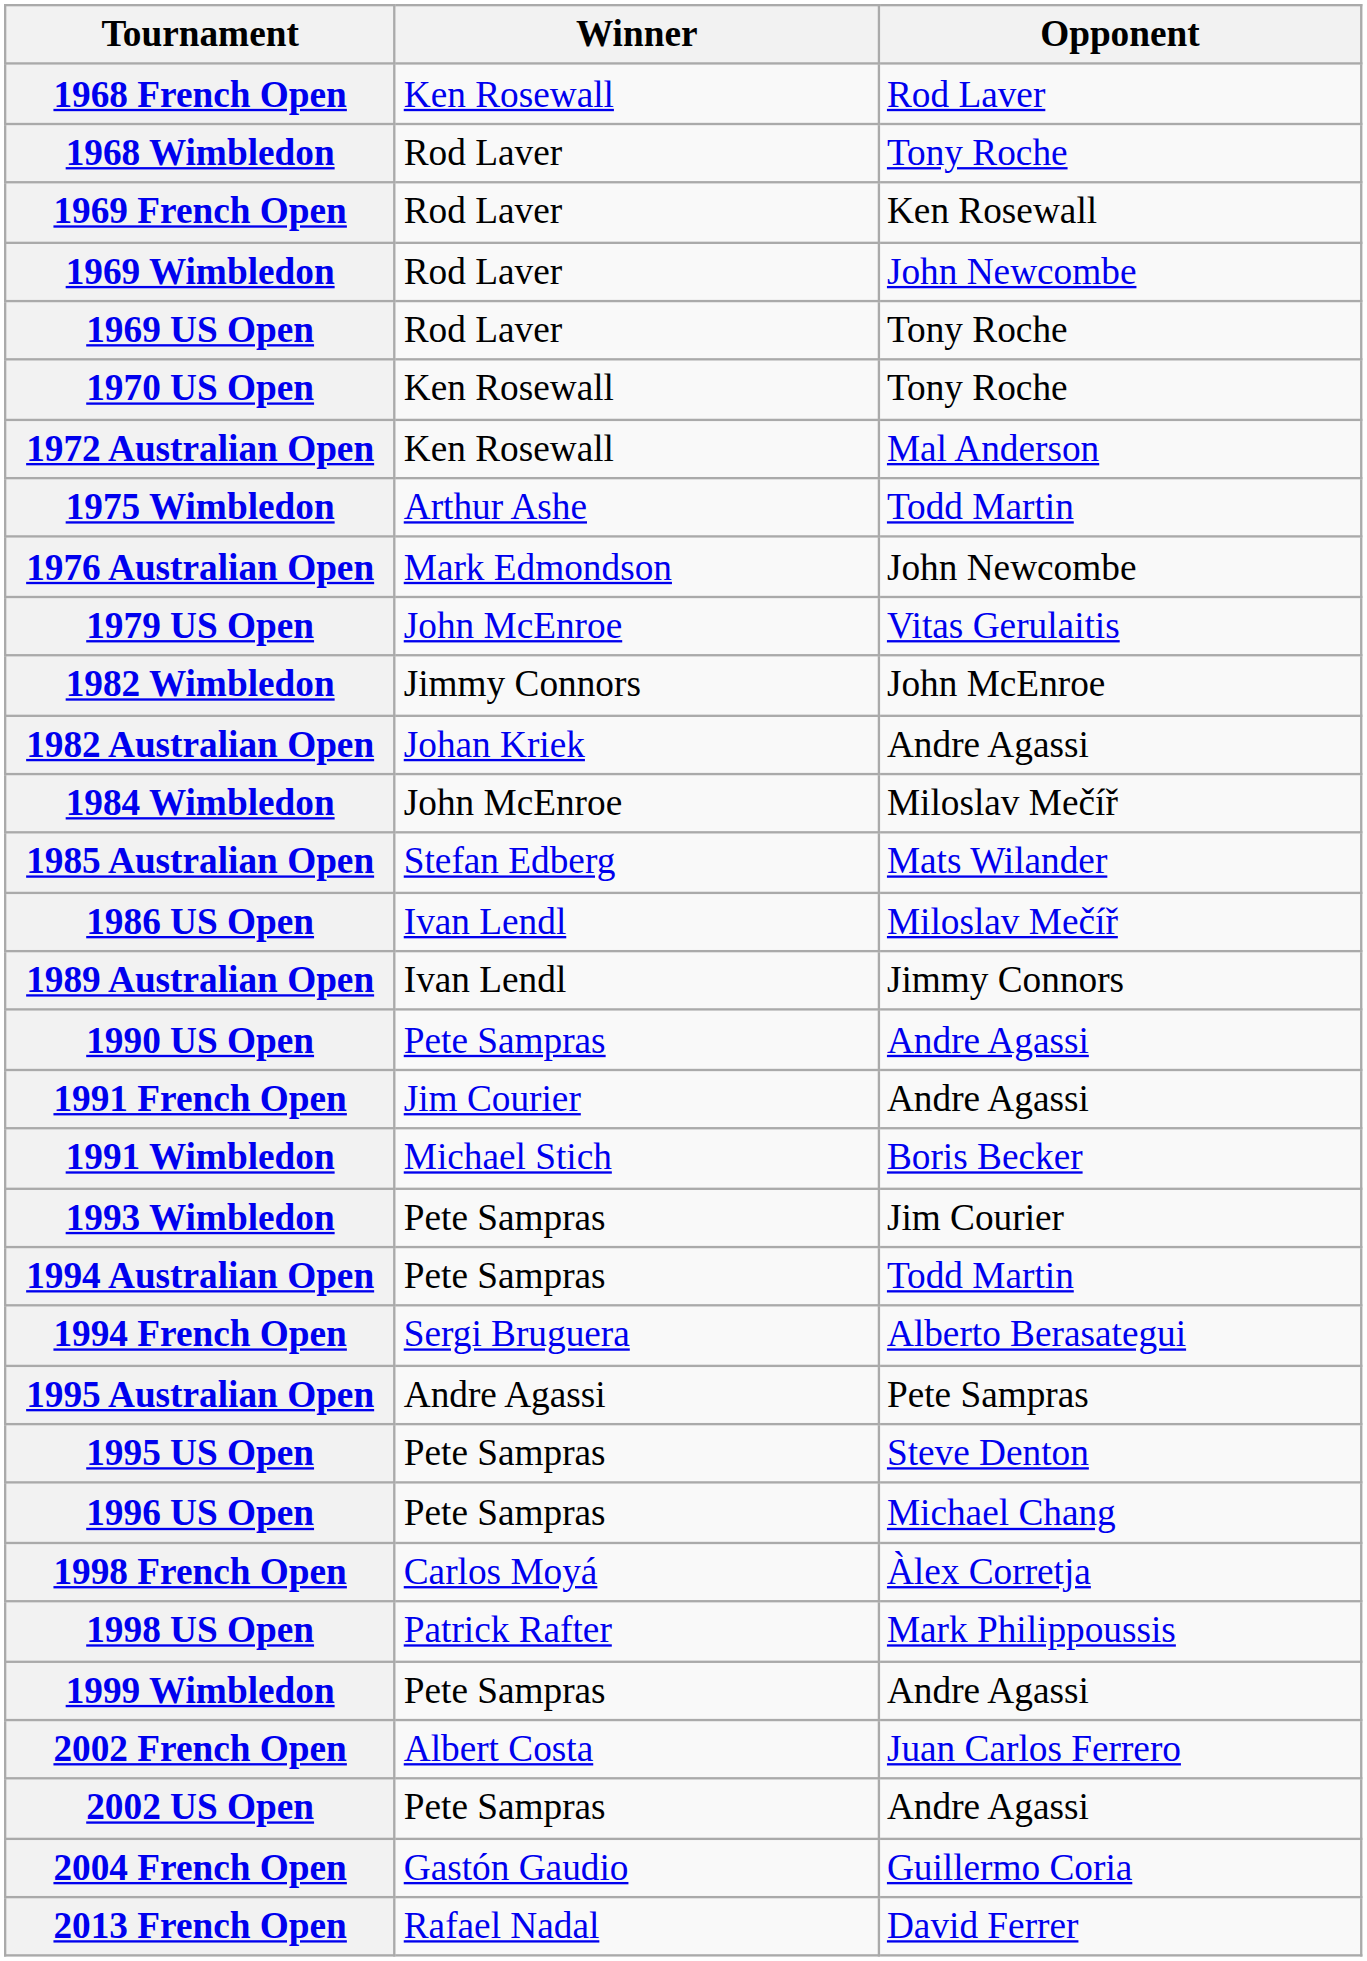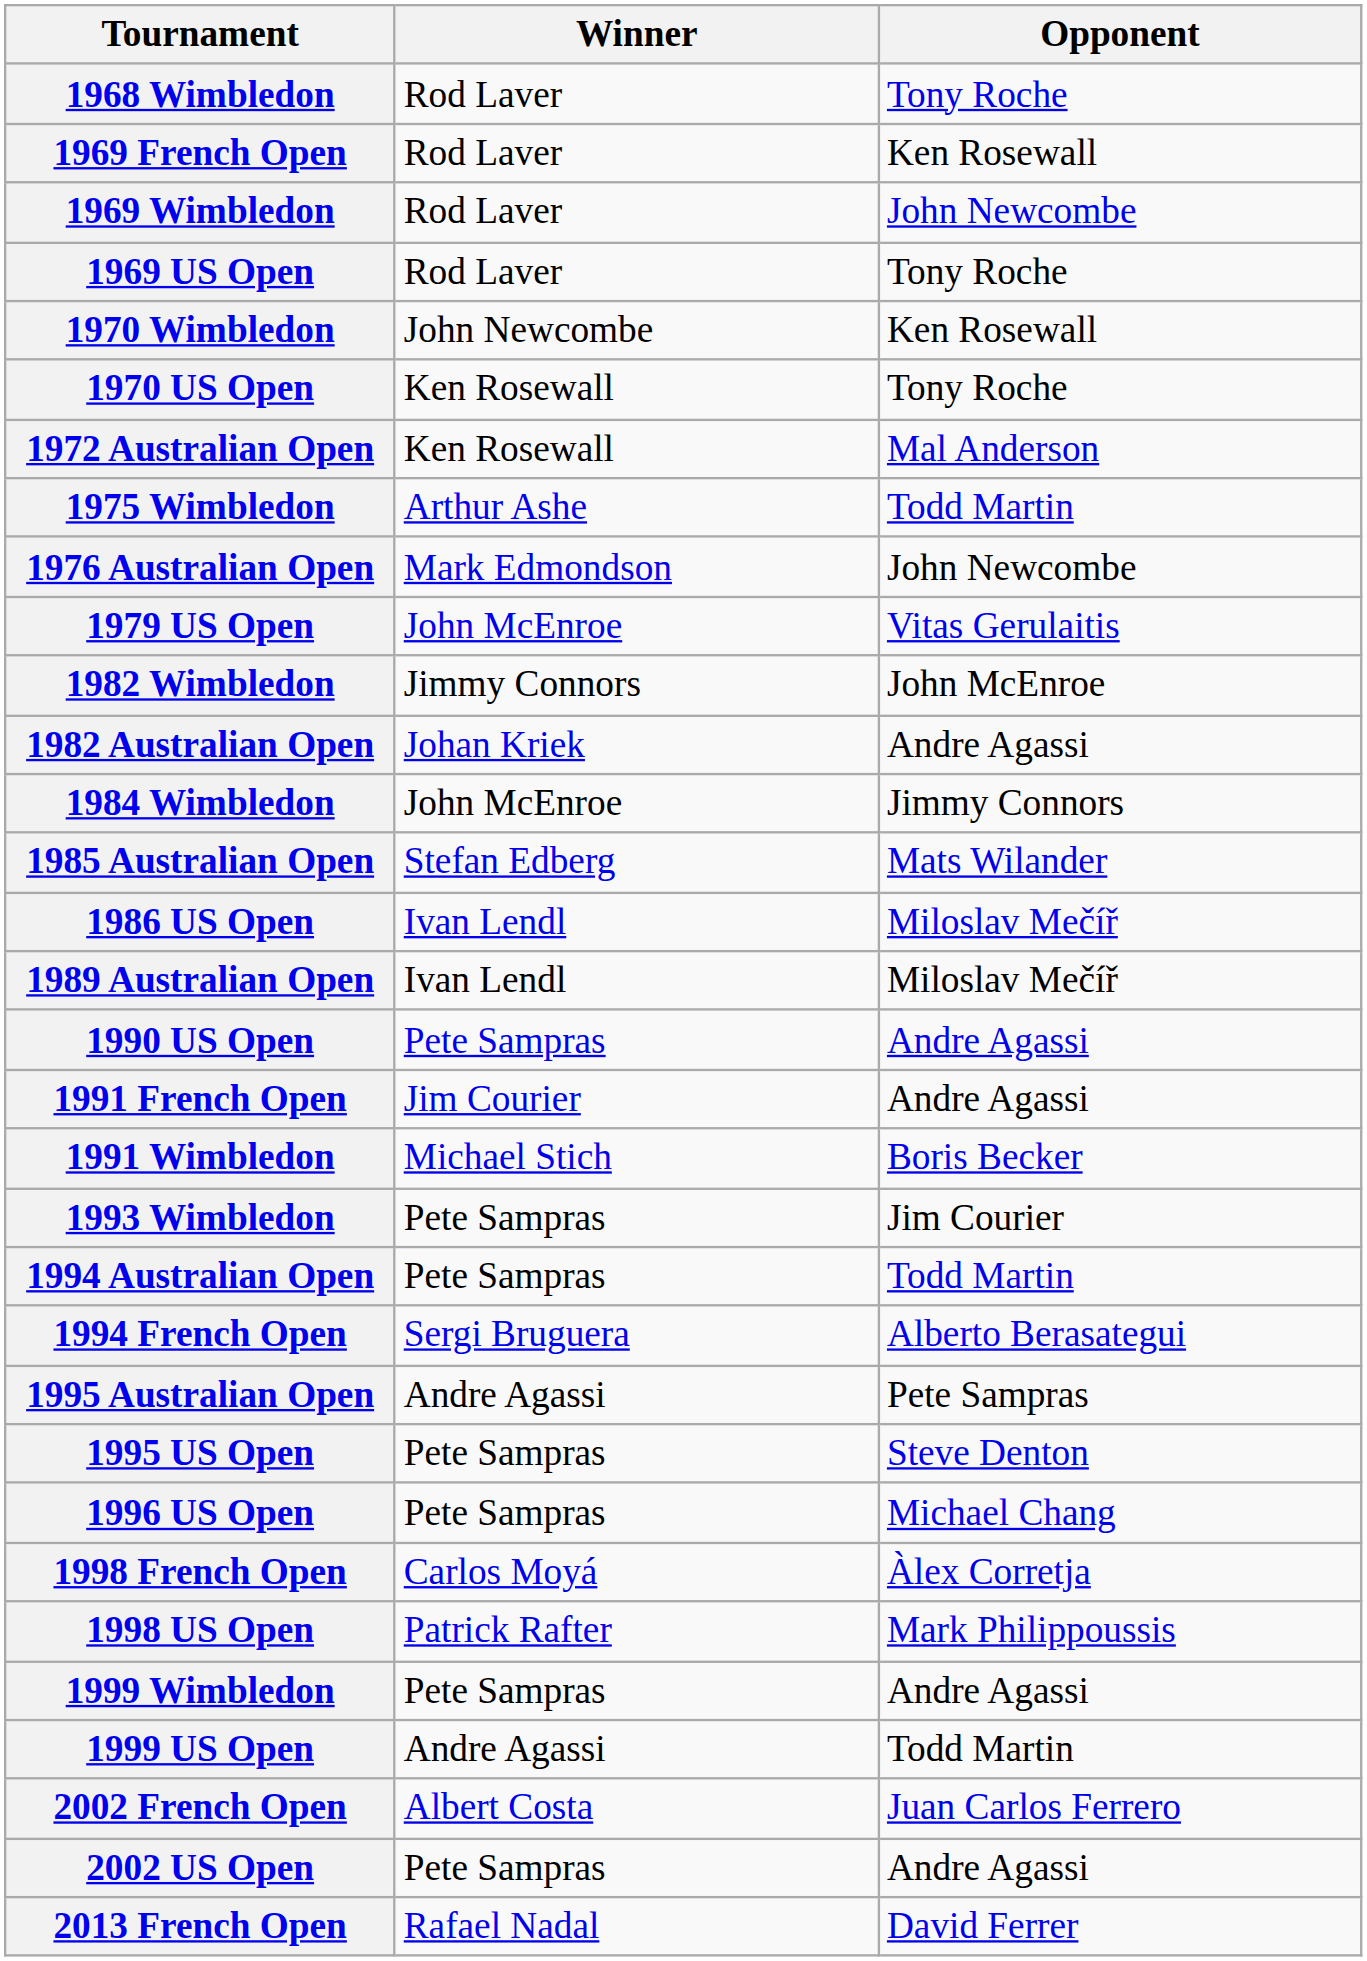- row: 1968 French Open | Ken Rosewall | Rod Laver
+ row: 1970 Wimbledon | John Newcombe | Ken Rosewall
1984 Wimbledon | Opponent: Miloslav Mečíř -> Jimmy Connors
1989 Australian Open | Opponent: Jimmy Connors -> Miloslav Mečíř
+ row: 1999 US Open | Andre Agassi | Todd Martin
- row: 2004 French Open | Gastón Gaudio | Guillermo Coria
